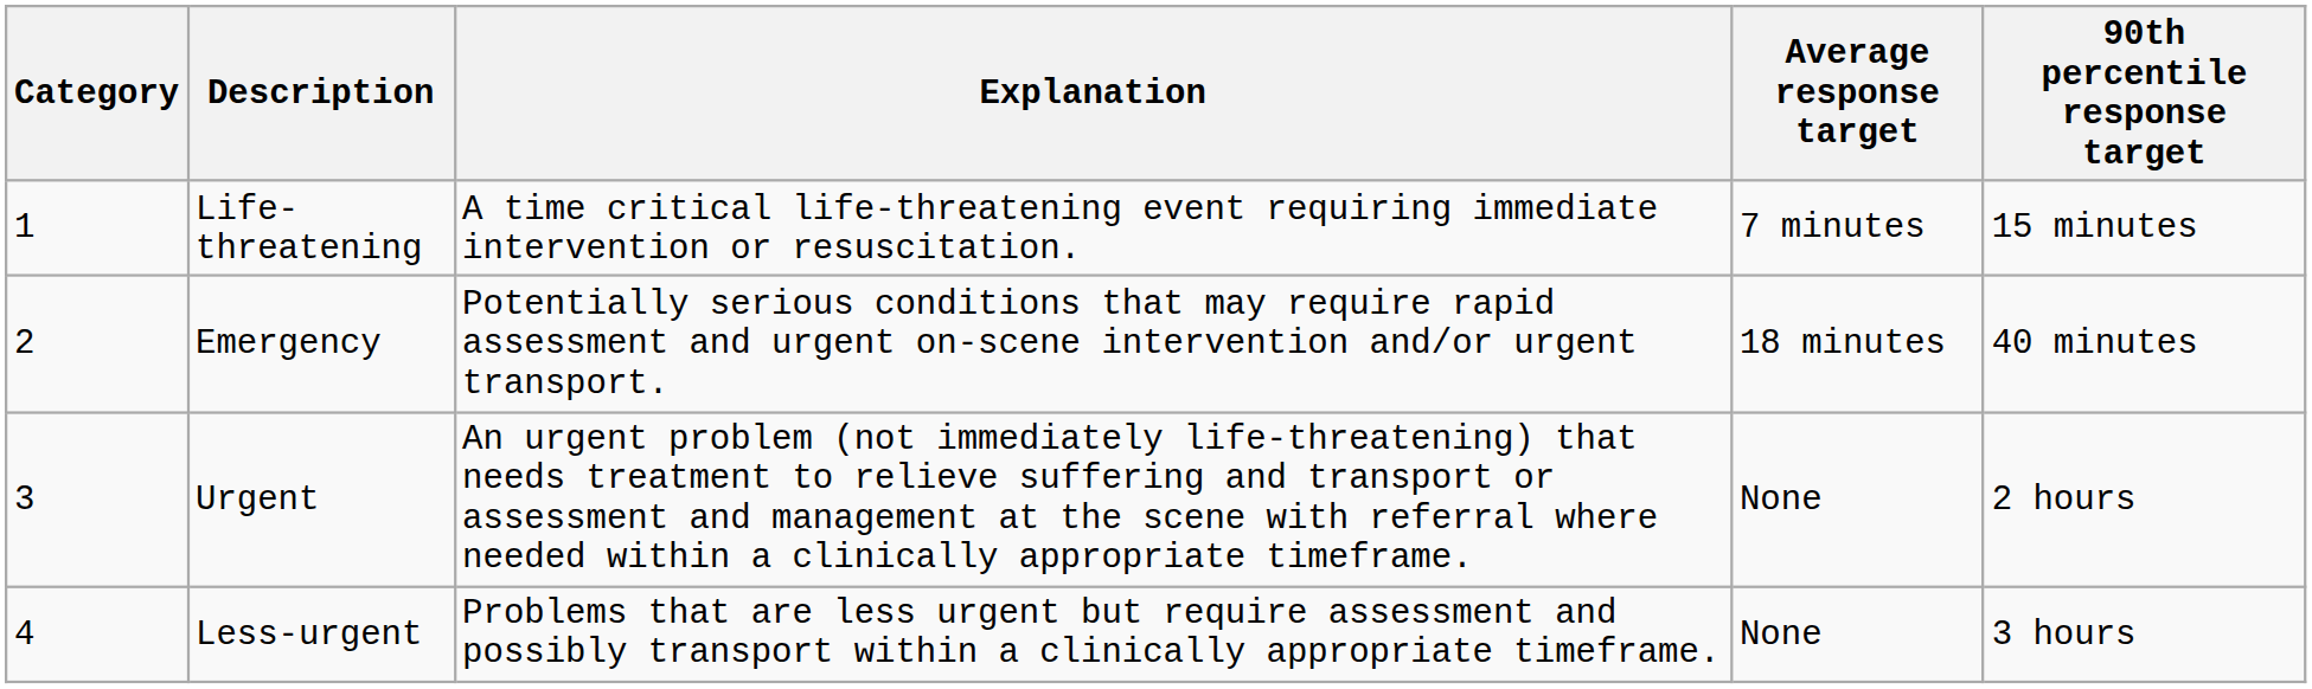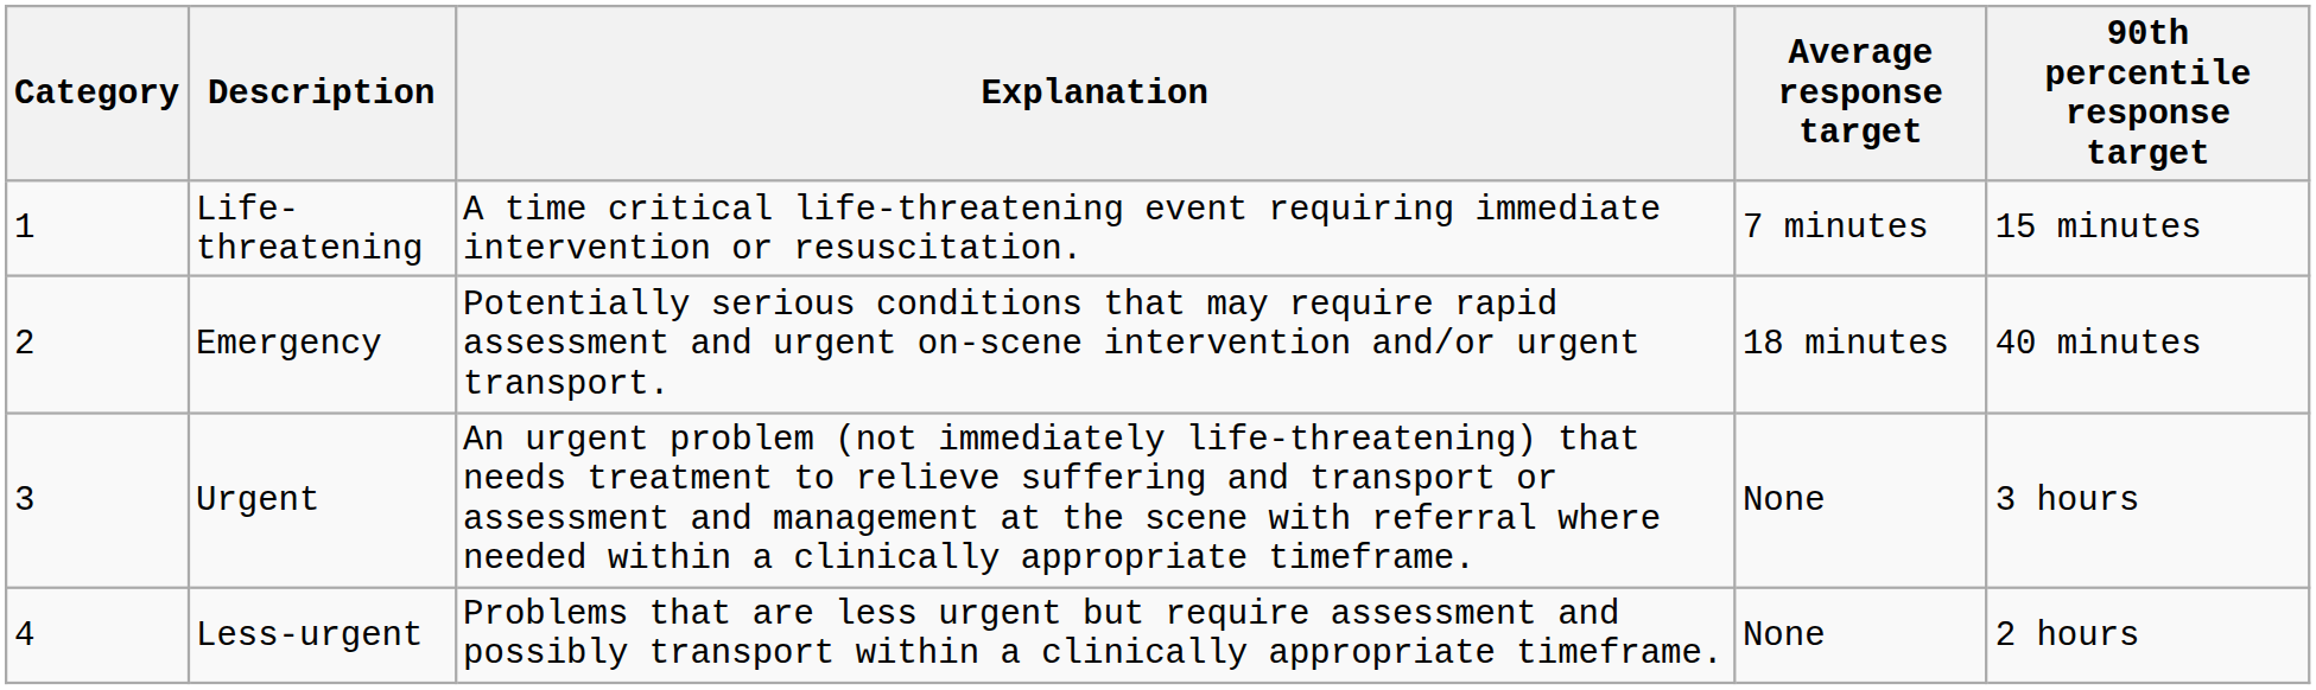Urgent | 90th percentile response target: 2 hours -> 3 hours
Less-urgent | 90th percentile response target: 3 hours -> 2 hours
